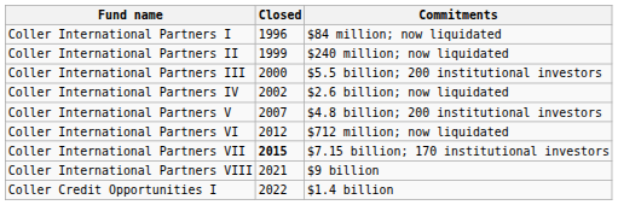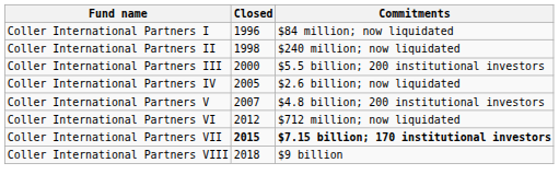Coller International Partners II | Closed: 1999 -> 1998
Coller International Partners IV | Closed: 2002 -> 2005
Coller International Partners VII | Commitments: normal -> bold
Coller International Partners VIII | Closed: 2021 -> 2018
- row: Coller Credit Opportunities I | 2022 | $1.4 billion
